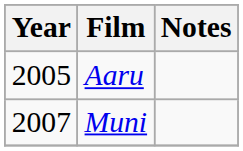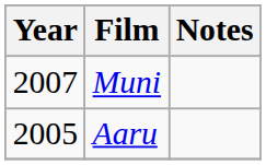rows swapped: Aaru <-> Muni
